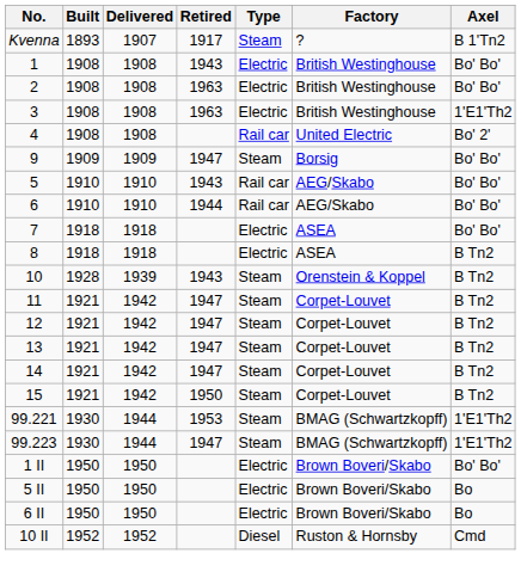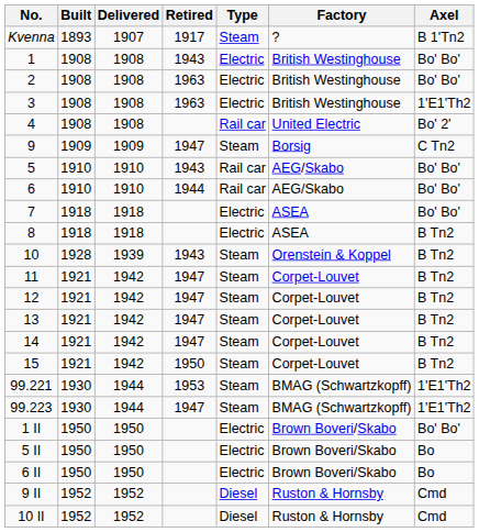9 | Axel: Bo' Bo' -> C Tn2
+ row: 9 II | 1952 | 1952 | Diesel | Ruston & Hornsby | Cmd
